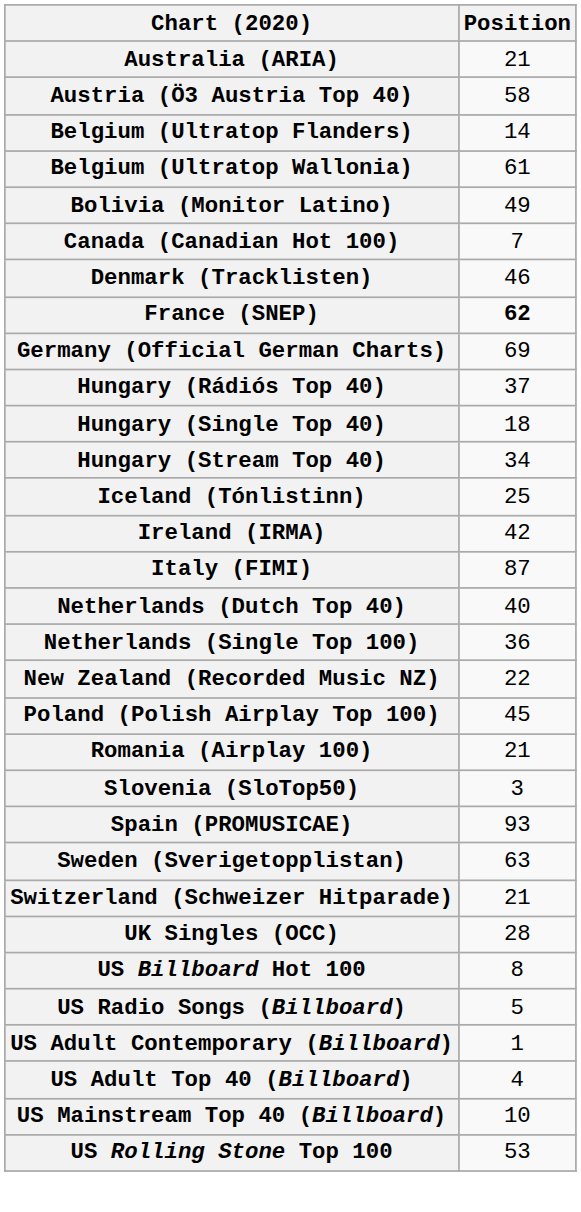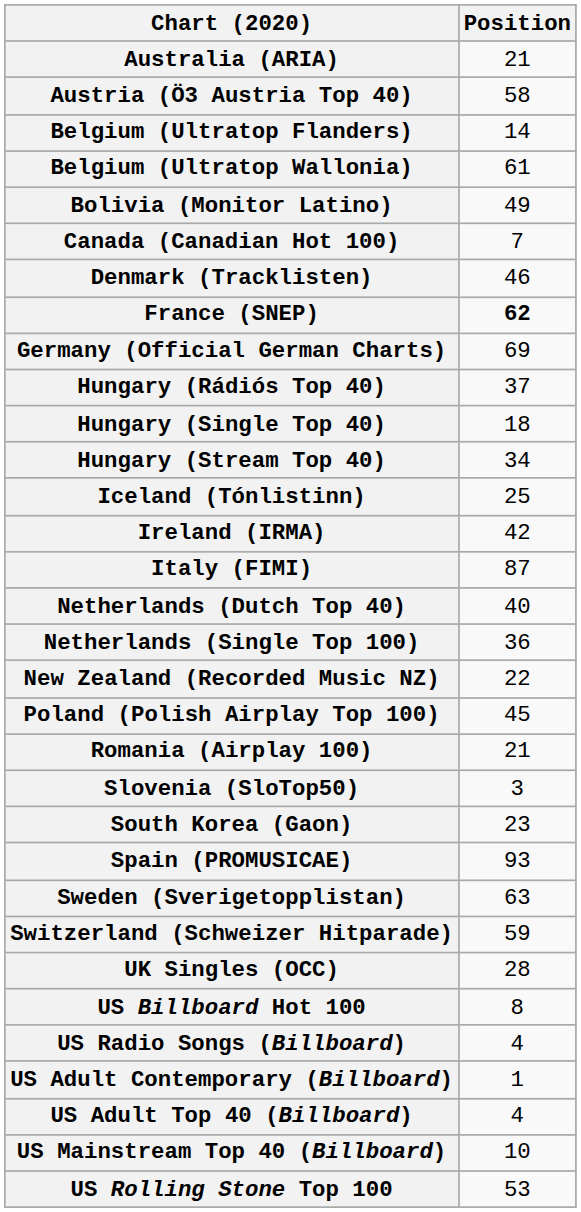+ row: South Korea (Gaon) | 23
Switzerland (Schweizer Hitparade) | Position: 21 -> 59
US Radio Songs (Billboard) | Position: 5 -> 4
